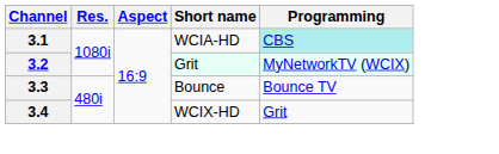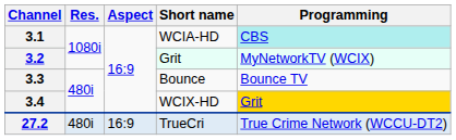3.4 | Programming: no background -> gold background
+ row: 27.2 | 480i | 16:9 | TrueCri | True Crime Network (WCCU-DT2)
